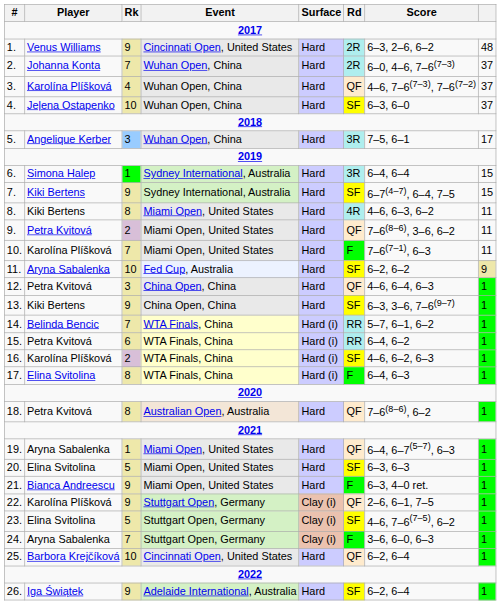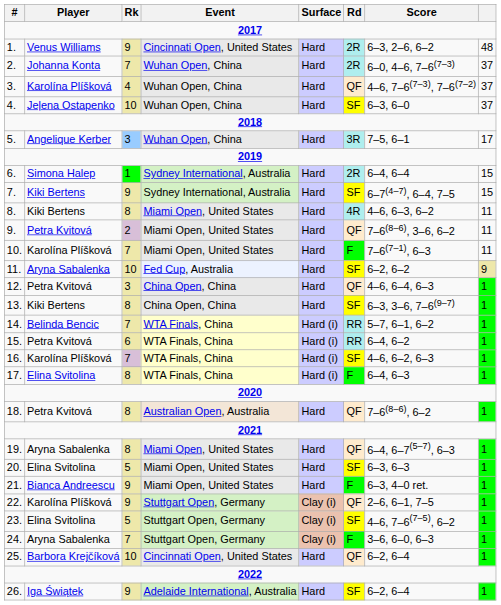6. | Rd: 3R -> 2R
13. | Rk: 9 -> 8
16. | Rk: 2 -> 7
19. | Rk: 1 -> 8
